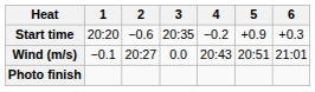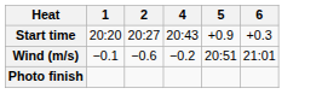- column: 3 | 20:35 | 0.0
Start time | 2: −0.6 -> 20:27
Start time | 4: −0.2 -> 20:43
Wind (m/s) | 2: 20:27 -> −0.6
Wind (m/s) | 4: 20:43 -> −0.2
